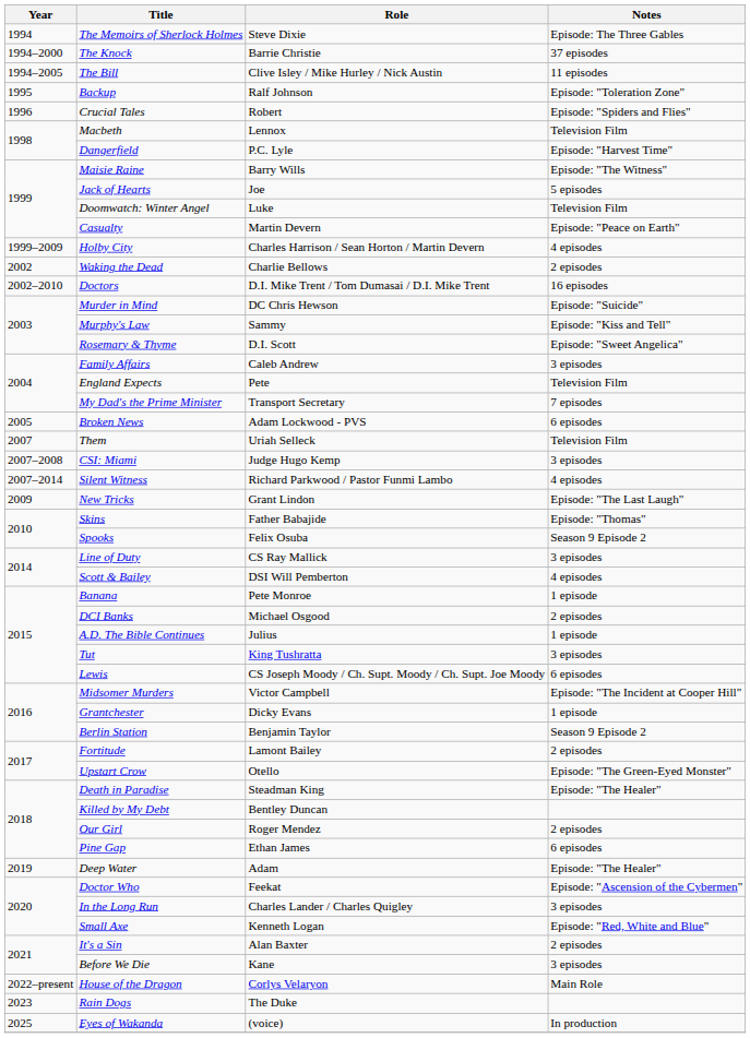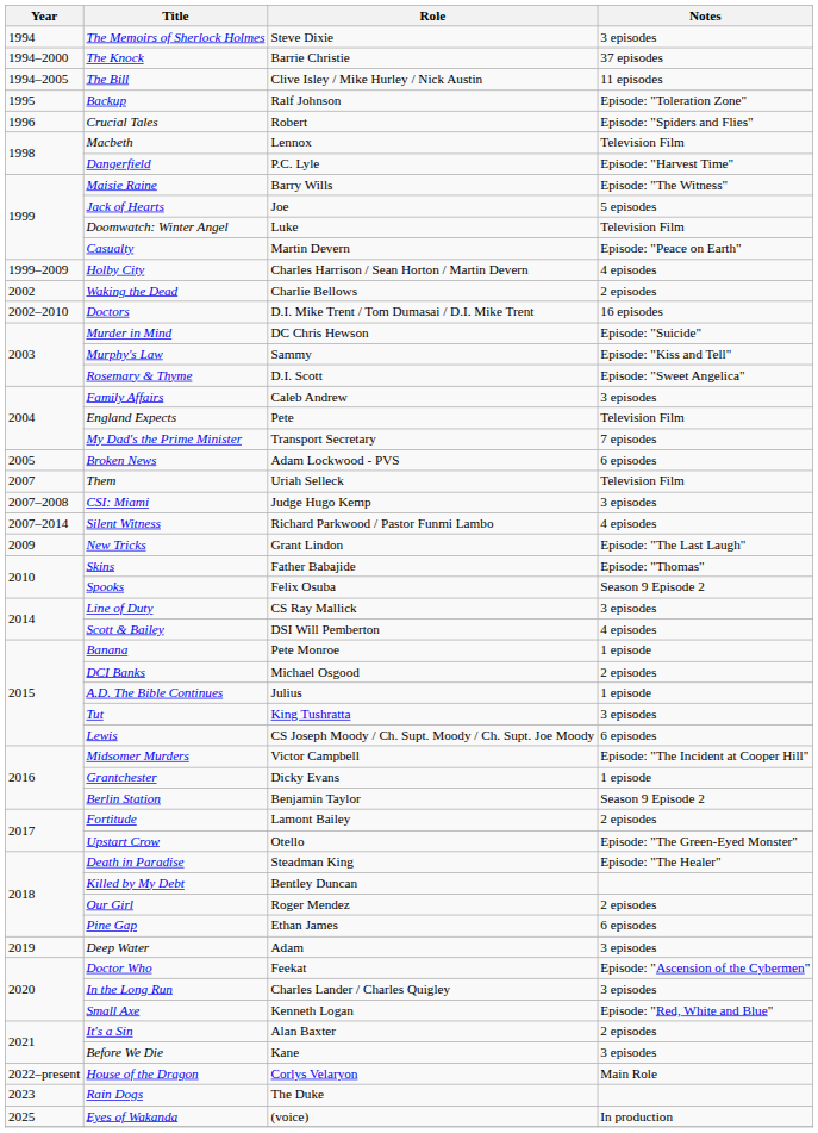The Memoirs of Sherlock Holmes | Notes: Episode: The Three Gables -> 3 episodes
Deep Water | Notes: Episode: "The Healer" -> 3 episodes
